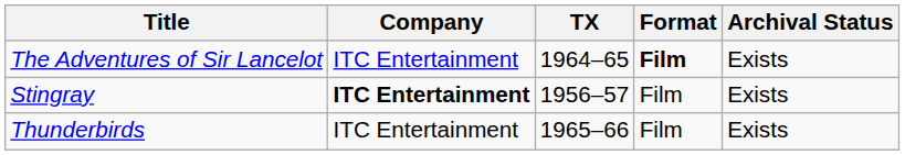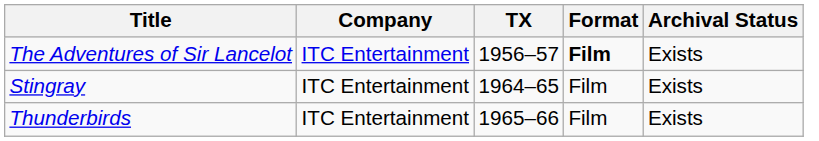The Adventures of Sir Lancelot | TX: 1964–65 -> 1956–57
Stingray | Company: bold -> normal
Stingray | TX: 1956–57 -> 1964–65
